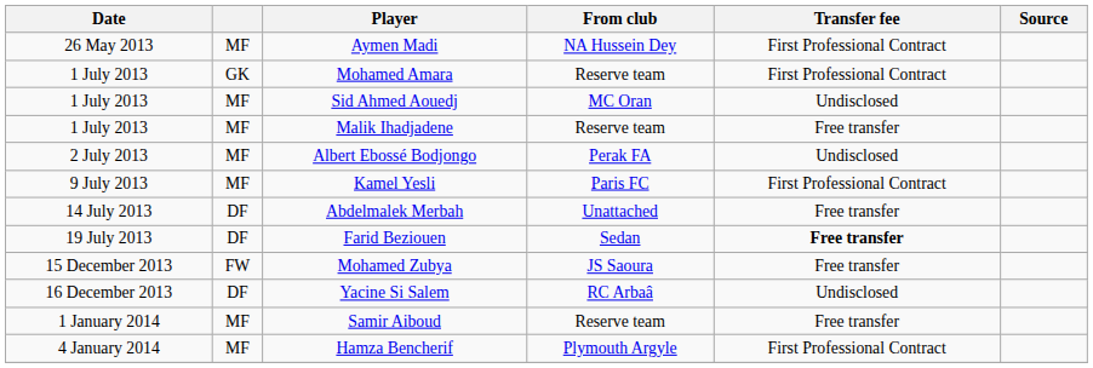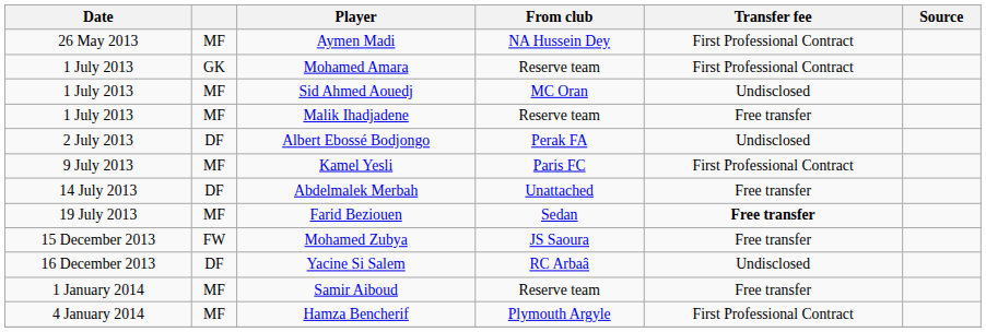Albert Ebossé Bodjongo | column 2: MF -> DF
Farid Beziouen | column 2: DF -> MF
